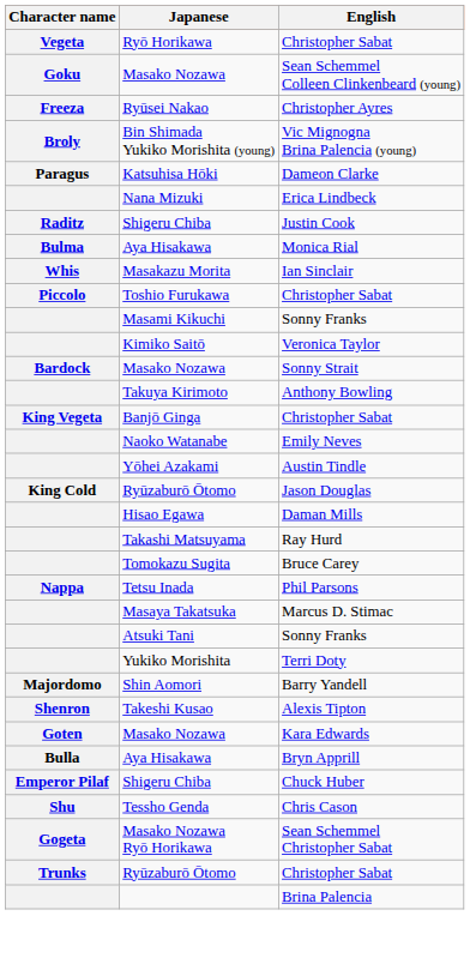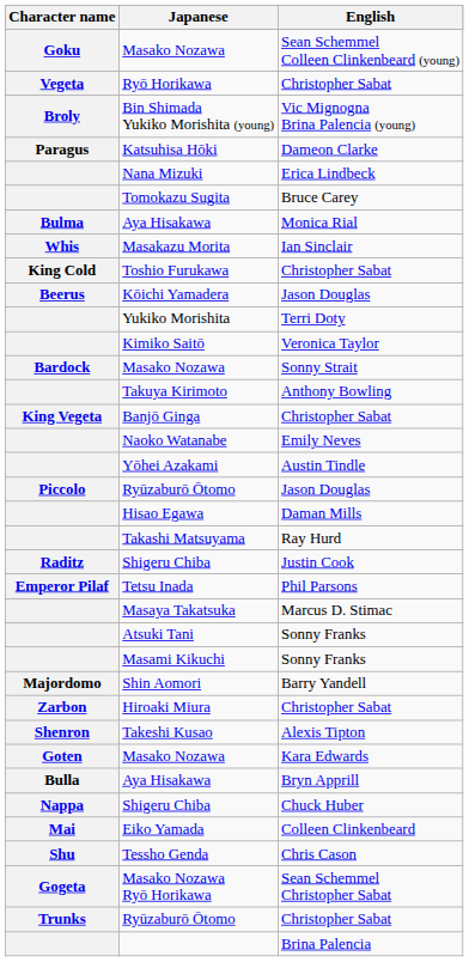rows swapped: Masako Nozawa / Sean Schemmel Colleen Clinkenbeard (young) <-> Ryō Horikawa
- row: Freeza | Ryūsei Nakao | Christopher Ayres
rows swapped: Tomokazu Sugita <-> Shigeru Chiba / Justin Cook
Toshio Furukawa | Character name: Piccolo -> King Cold
+ row: Beerus | Kōichi Yamadera | Jason Douglas
rows swapped: Masami Kikuchi <-> Yukiko Morishita
Ryūzaburō Ōtomo / Jason Douglas | Character name: King Cold -> Piccolo
Tetsu Inada | Character name: Nappa -> Emperor Pilaf
+ row: Zarbon | Hiroaki Miura | Christopher Sabat
Shigeru Chiba / Chuck Huber | Character name: Emperor Pilaf -> Nappa
+ row: Mai | Eiko Yamada | Colleen Clinkenbeard
